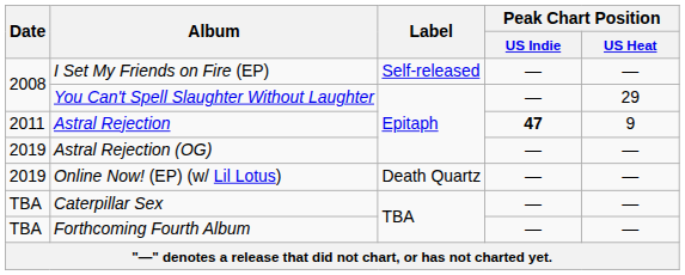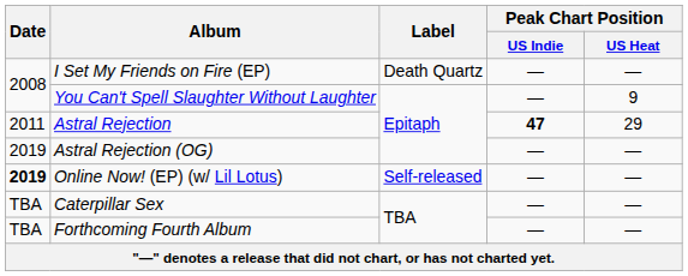I Set My Friends on Fire (EP) | Label: Self-released -> Death Quartz
You Can't Spell Slaughter Without Laughter | Peak Chart Position / US Heat: 29 -> 9
Astral Rejection | Peak Chart Position / US Heat: 9 -> 29
Online Now! (EP) (w/ Lil Lotus) | Date: normal -> bold
Online Now! (EP) (w/ Lil Lotus) | Label: Death Quartz -> Self-released
